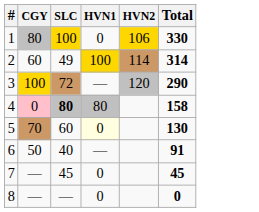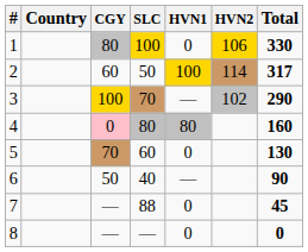+ column: Country
2 | SLC: 49 -> 50
2 | Total: 314 -> 317
3 | SLC: 72 -> 70
3 | HVN2: 120 -> 102
4 | SLC: bold -> normal
4 | Total: 158 -> 160
5 | HVN1: lightyellow background -> no background
6 | Total: 91 -> 90
7 | SLC: 45 -> 88
